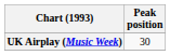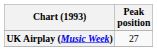UK Airplay (Music Week) | Peak position: 30 -> 27
